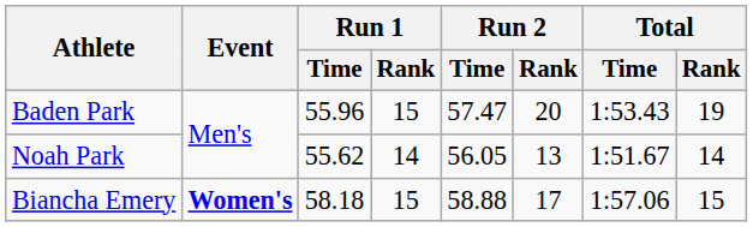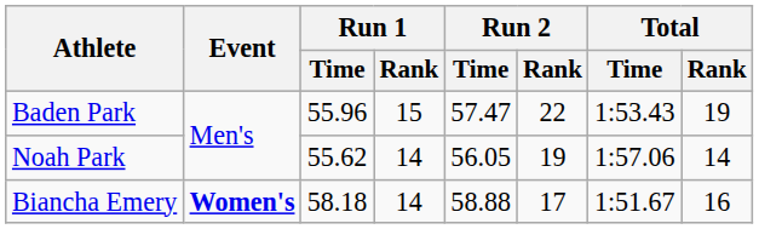Baden Park | Run 2 / Rank: 20 -> 22
Noah Park | Run 2 / Rank: 13 -> 19
Noah Park | Total / Time: 1:51.67 -> 1:57.06
Biancha Emery | Run 1 / Rank: 15 -> 14
Biancha Emery | Total / Time: 1:57.06 -> 1:51.67
Biancha Emery | Total / Rank: 15 -> 16
